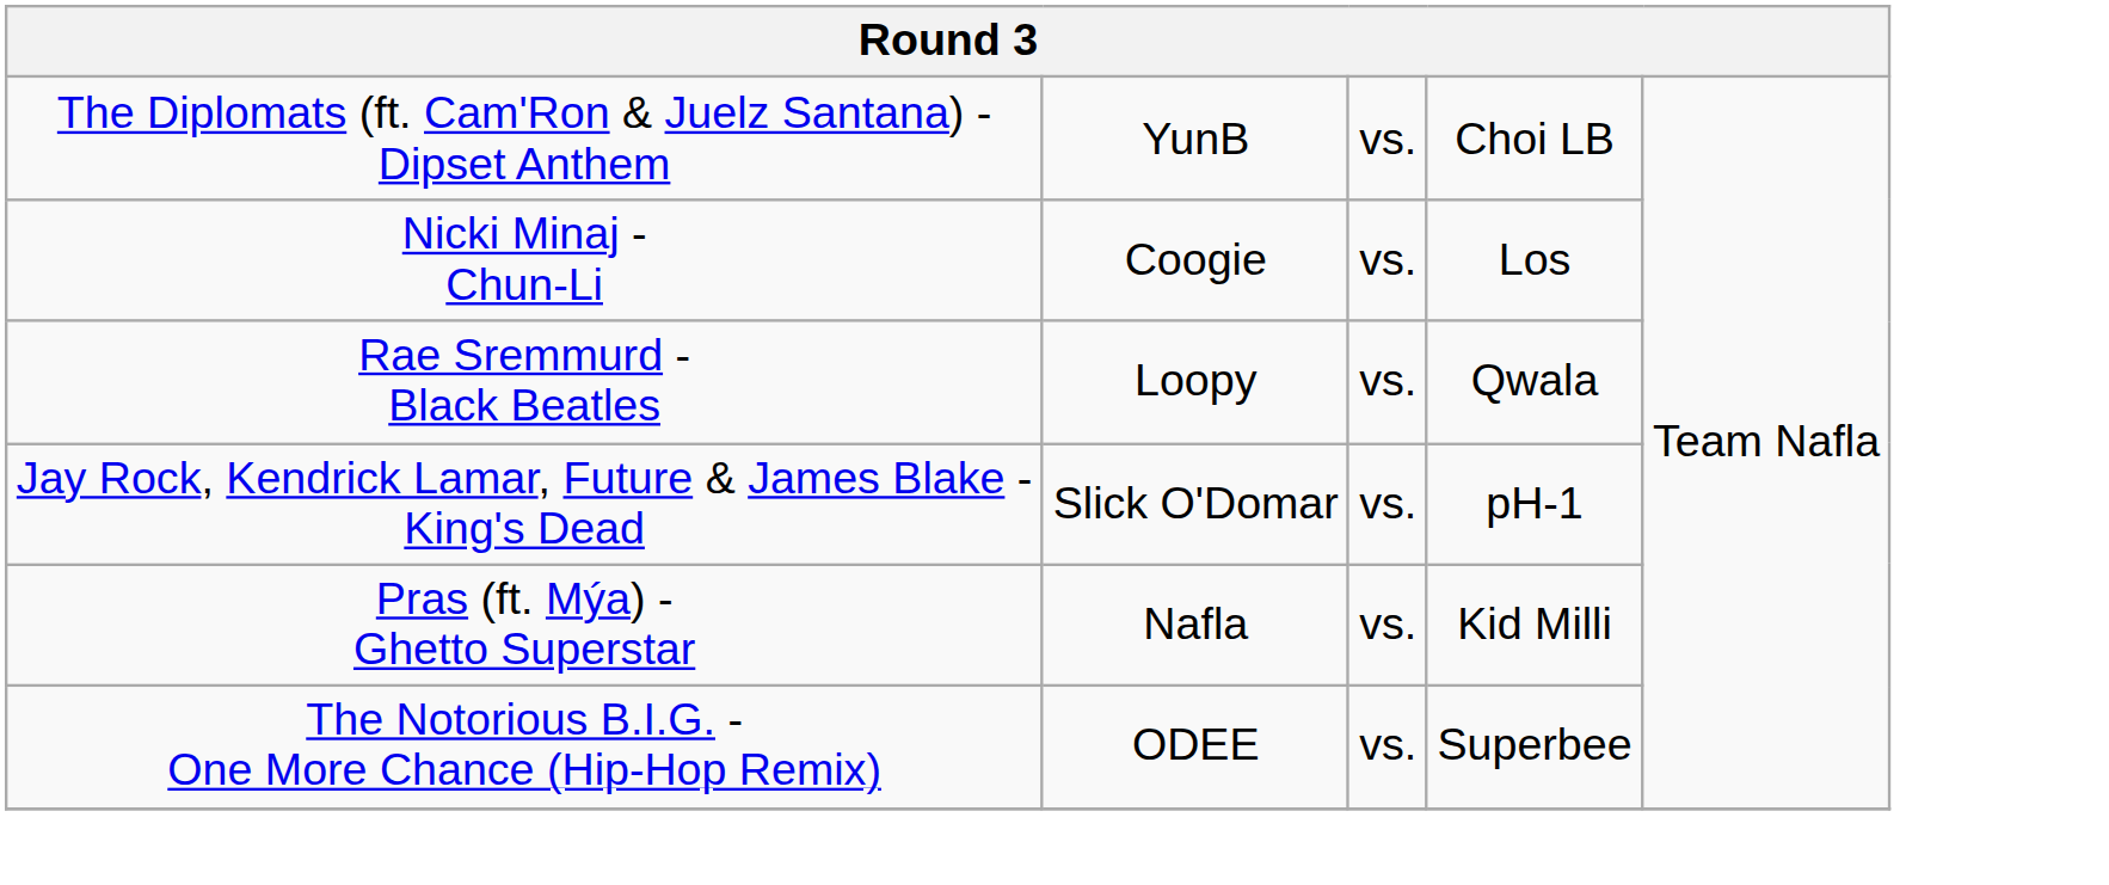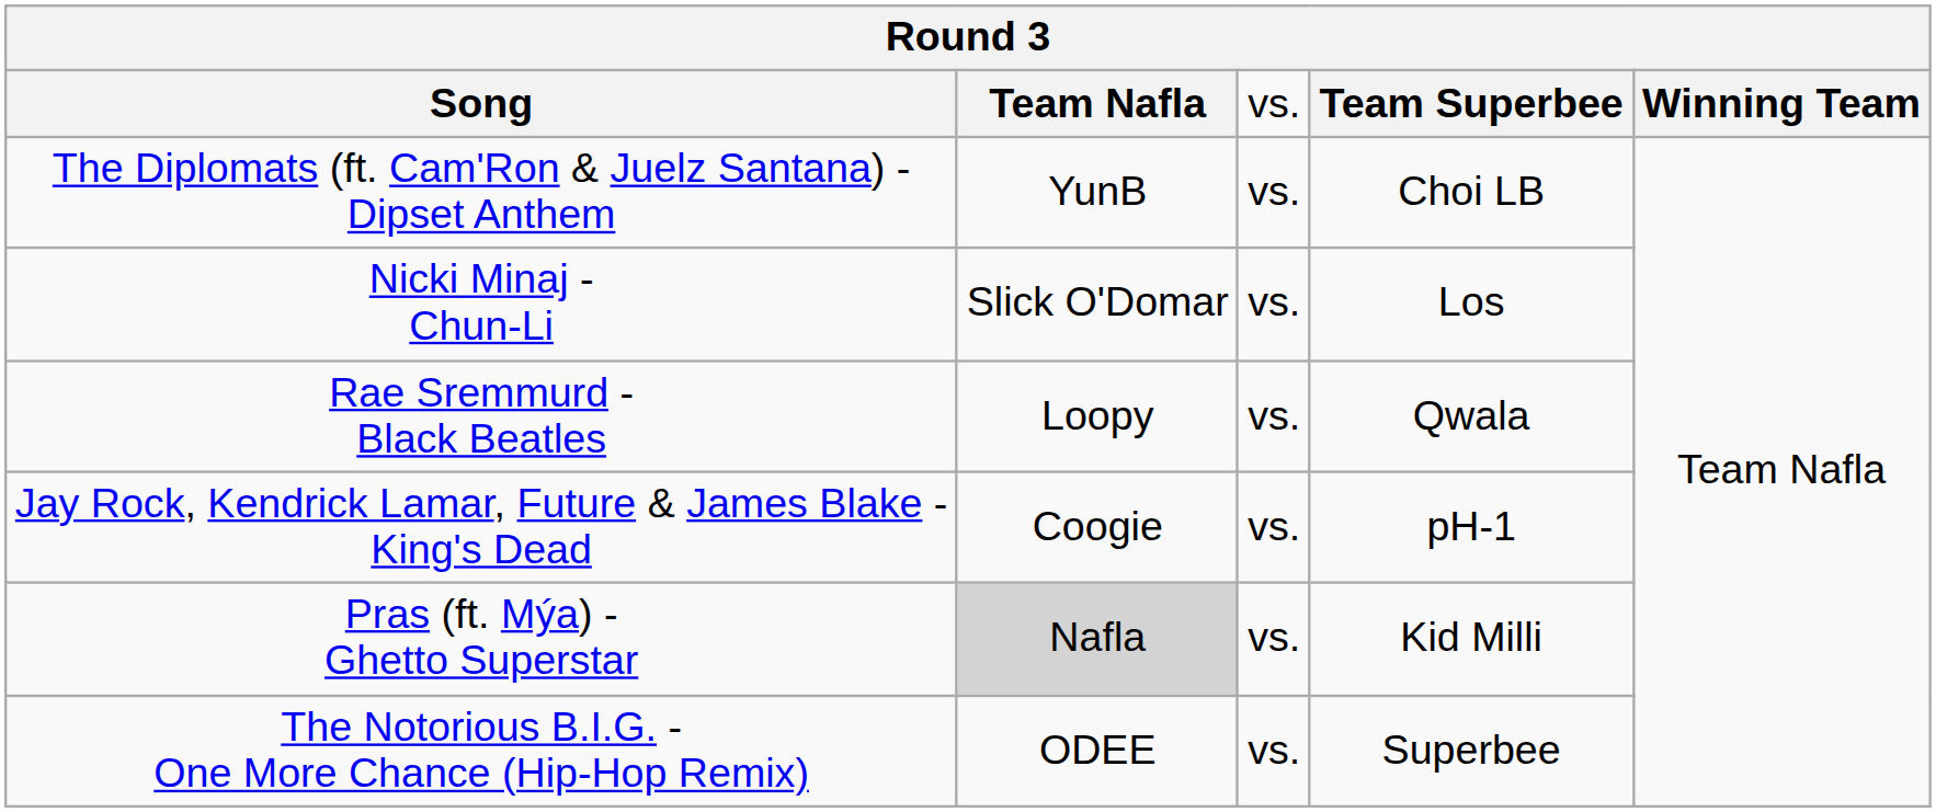+ row: Song | Team Nafla | vs. | Team Superbee | Winning Team
Nicki Minaj - Chun-Li | column 2: Coogie -> Slick O'Domar
Jay Rock, Kendrick Lamar, Future & James Blake - King's Dead | column 2: Slick O'Domar -> Coogie
Pras (ft. Mýa) - Ghetto Superstar | column 2: no background -> lightgrey background
